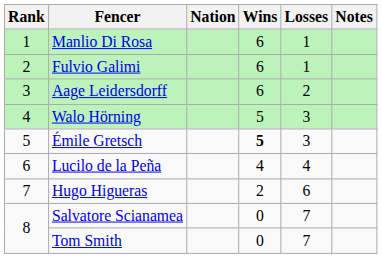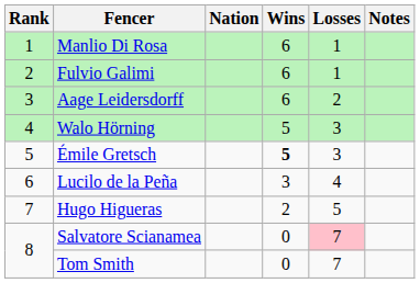Lucilo de la Peña | Wins: 4 -> 3
Hugo Higueras | Losses: 6 -> 5
Salvatore Scianamea | Losses: no background -> pink background
